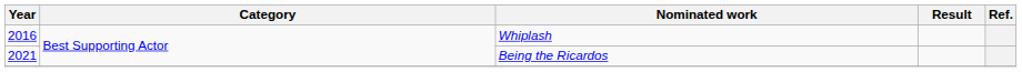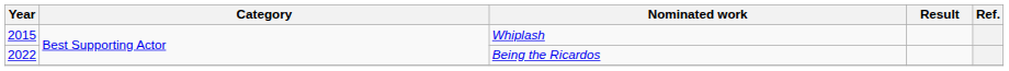Whiplash | Year: 2016 -> 2015
Being the Ricardos | Year: 2021 -> 2022
